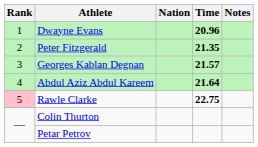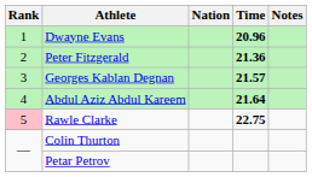Peter Fitzgerald | Time: 21.35 -> 21.36
